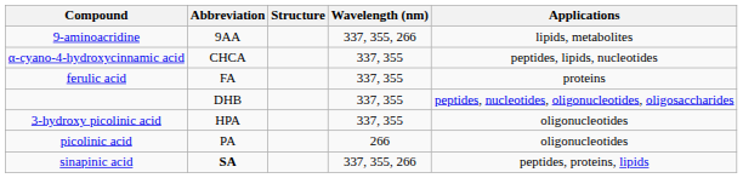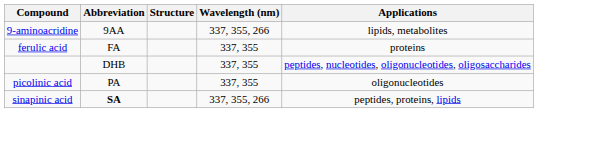- row: α-cyano-4-hydroxycinnamic acid | CHCA | 337, 355 | peptides, lipids, nucleotides
- row: 3-hydroxy picolinic acid | HPA | 337, 355 | oligonucleotides
picolinic acid | Wavelength (nm): 266 -> 337, 355
